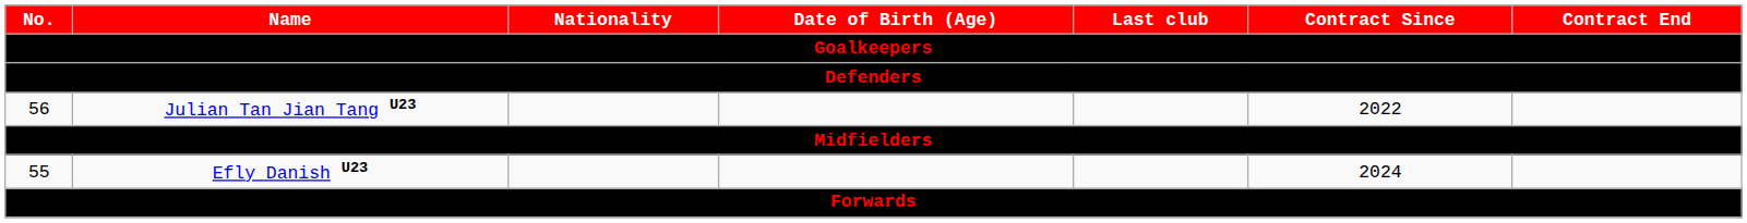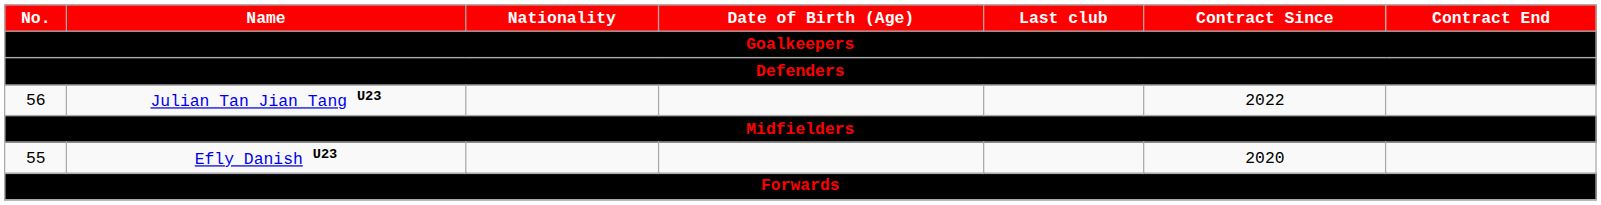Efly Danish U23 | Contract Since: 2024 -> 2020
